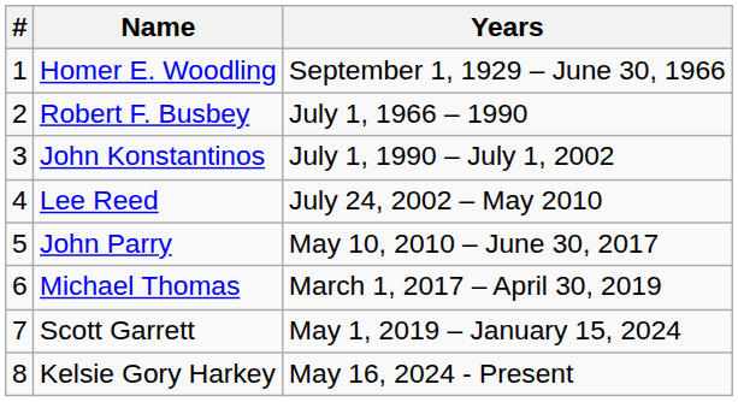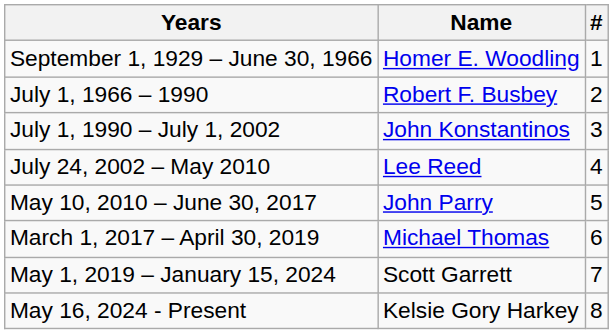columns swapped: # <-> Years
